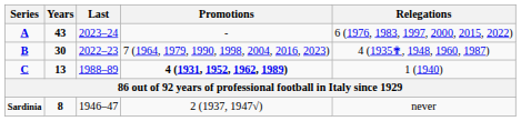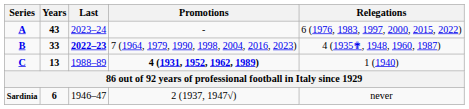B | Years: 30 -> 33
B | Last: normal -> bold
Sardinia | Years: 8 -> 6
